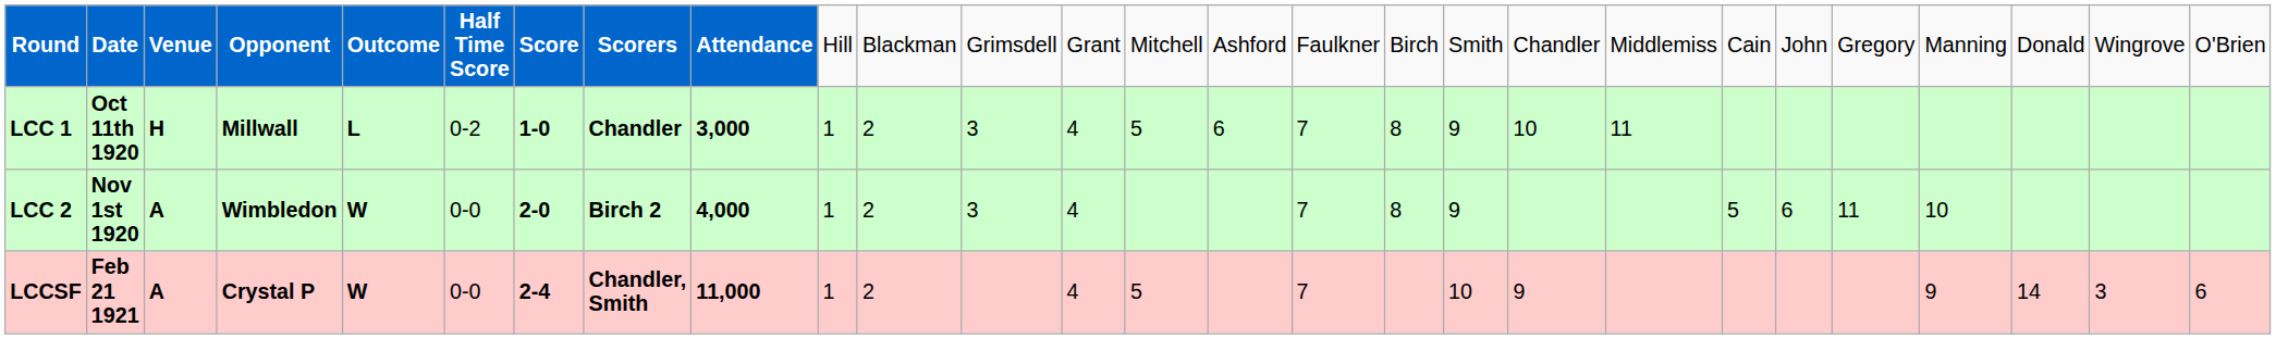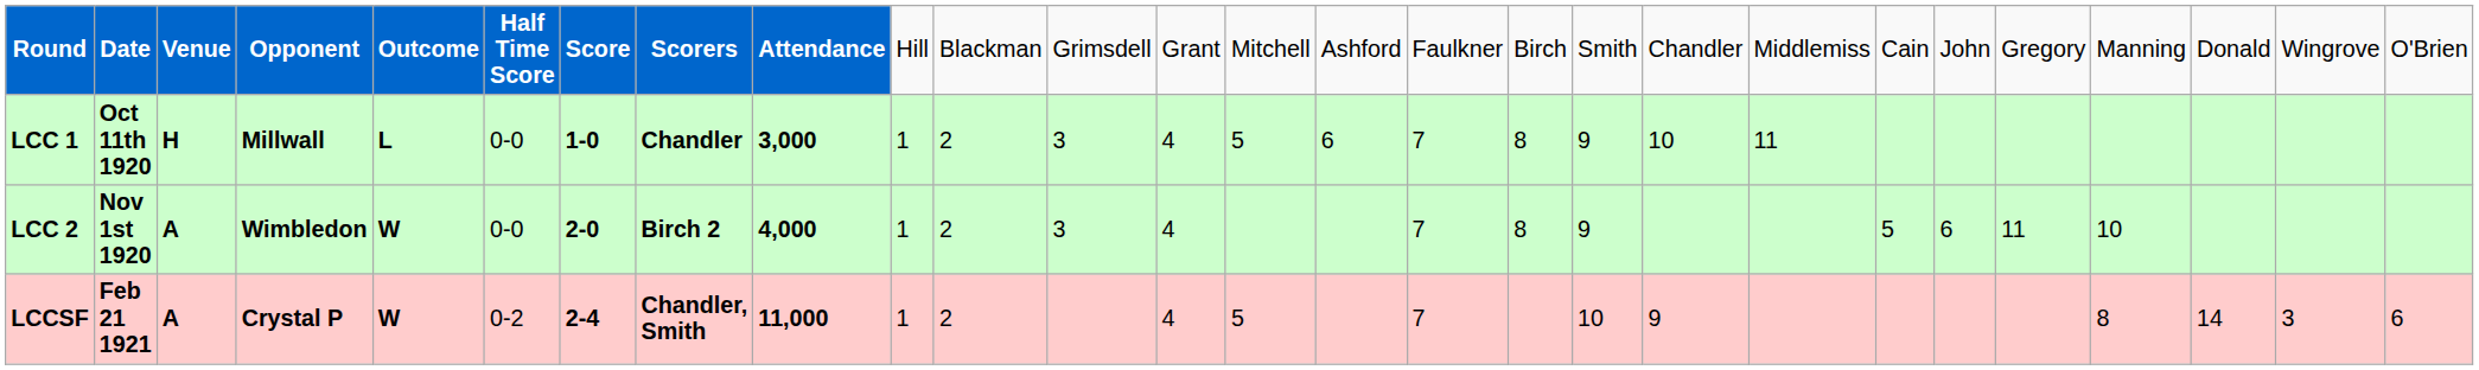LCC 1 | column 6: 0-2 -> 0-0
LCCSF | column 6: 0-0 -> 0-2
LCCSF | column 24: 9 -> 8
